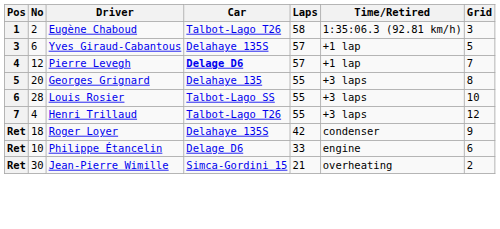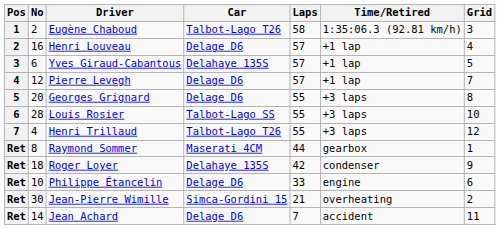+ row: 2 | 16 | Henri Louveau | Delage D6 | 57 | +1 lap | 4
Pierre Levegh | Car: bold -> normal
Georges Grignard | Car: Delahaye 135 -> Delage D6
+ row: Ret | 8 | Raymond Sommer | Maserati 4CM | 44 | gearbox | 1
+ row: Ret | 14 | Jean Achard | Delage D6 | 7 | accident | 11
